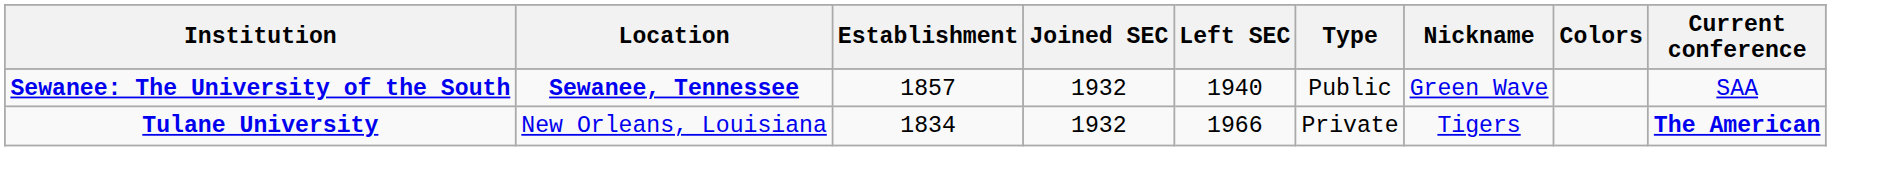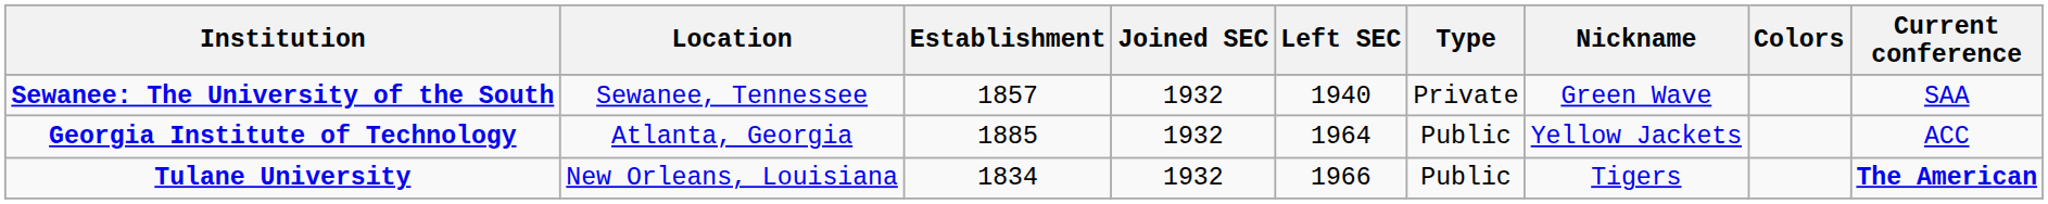Sewanee: The University of the South | Location: bold -> normal
Sewanee: The University of the South | Type: Public -> Private
+ row: Georgia Institute of Technology | Atlanta, Georgia | 1885 | 1932 | 1964 | Public | Yellow Jackets | ACC
Tulane University | Type: Private -> Public
